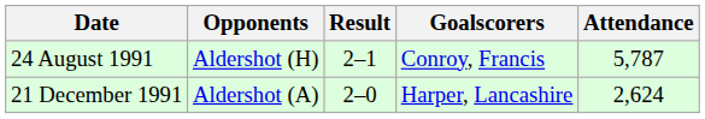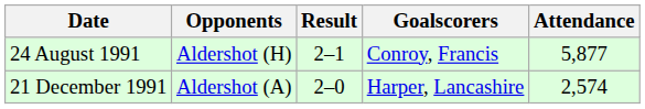24 August 1991 | Attendance: 5,787 -> 5,877
21 December 1991 | Attendance: 2,624 -> 2,574
